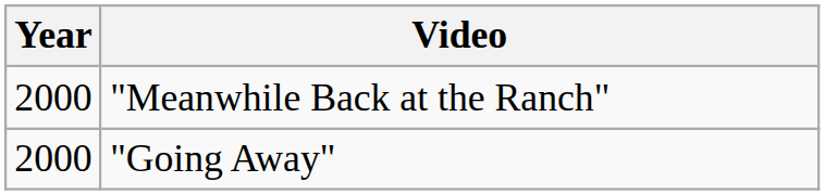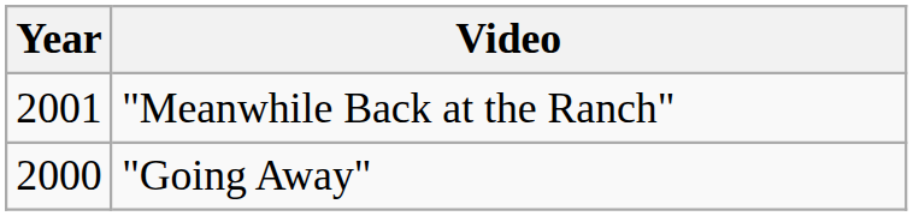"Meanwhile Back at the Ranch" | Year: 2000 -> 2001
